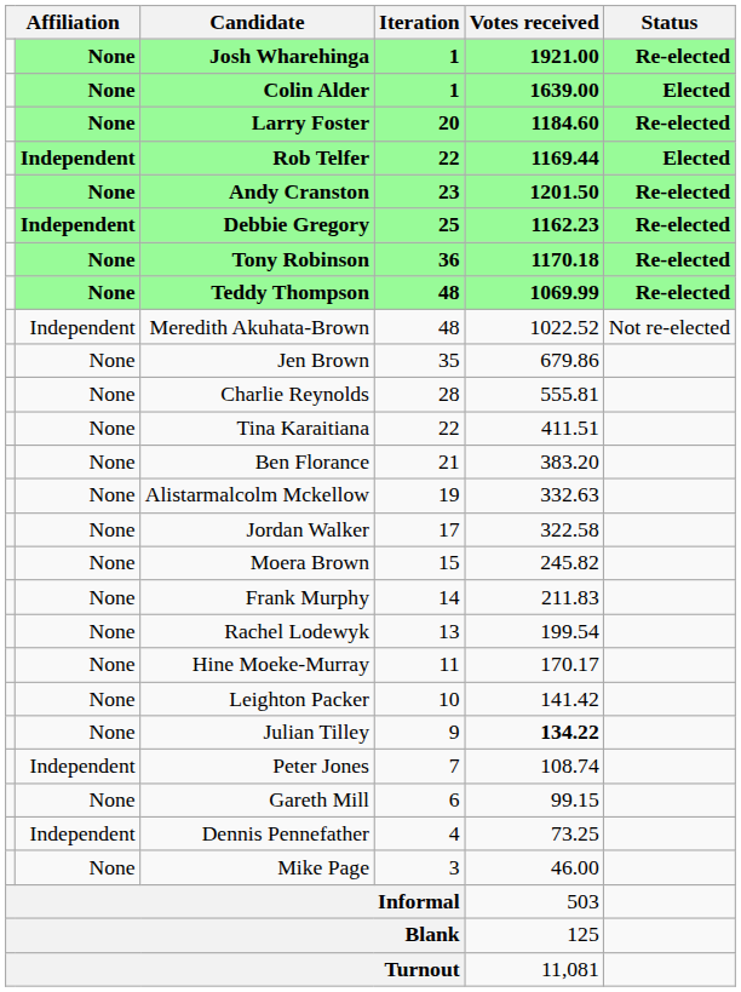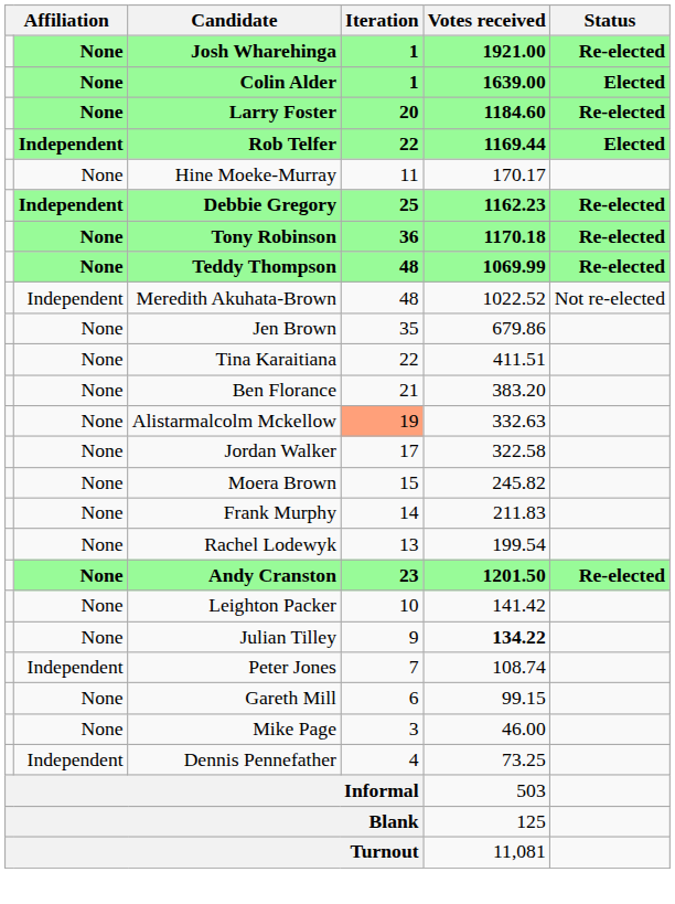rows swapped: Andy Cranston <-> Hine Moeke-Murray
- row: None | Charlie Reynolds | 28 | 555.81
Alistarmalcolm Mckellow | Iteration: no background -> lightsalmon background
rows swapped: Dennis Pennefather <-> Mike Page
